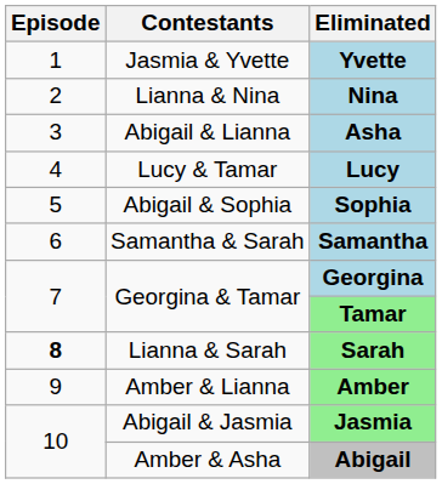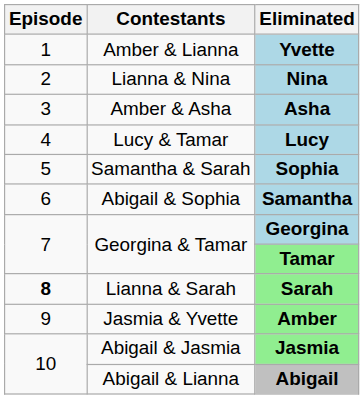Yvette | Contestants: Jasmia & Yvette -> Amber & Lianna
Asha | Contestants: Abigail & Lianna -> Amber & Asha
Sophia | Contestants: Abigail & Sophia -> Samantha & Sarah
Samantha | Contestants: Samantha & Sarah -> Abigail & Sophia
Amber | Contestants: Amber & Lianna -> Jasmia & Yvette
Abigail | Contestants: Amber & Asha -> Abigail & Lianna
